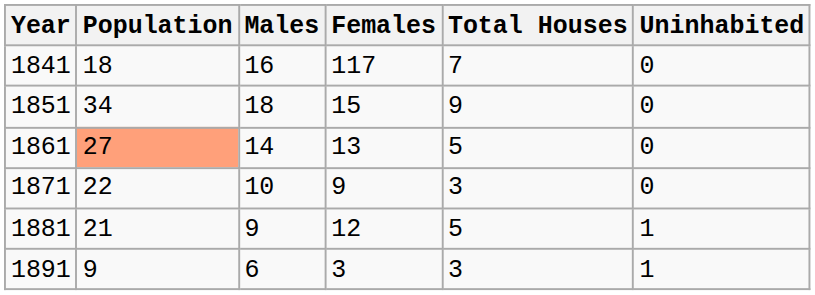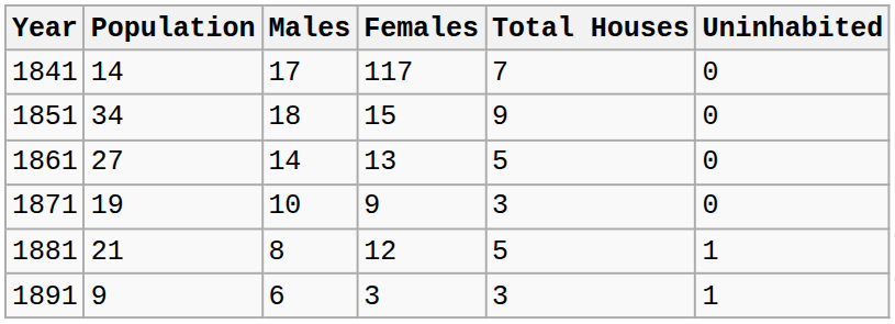1841 | Population: 18 -> 14
1841 | Males: 16 -> 17
1861 | Population: lightsalmon background -> no background
1871 | Population: 22 -> 19
1881 | Males: 9 -> 8
